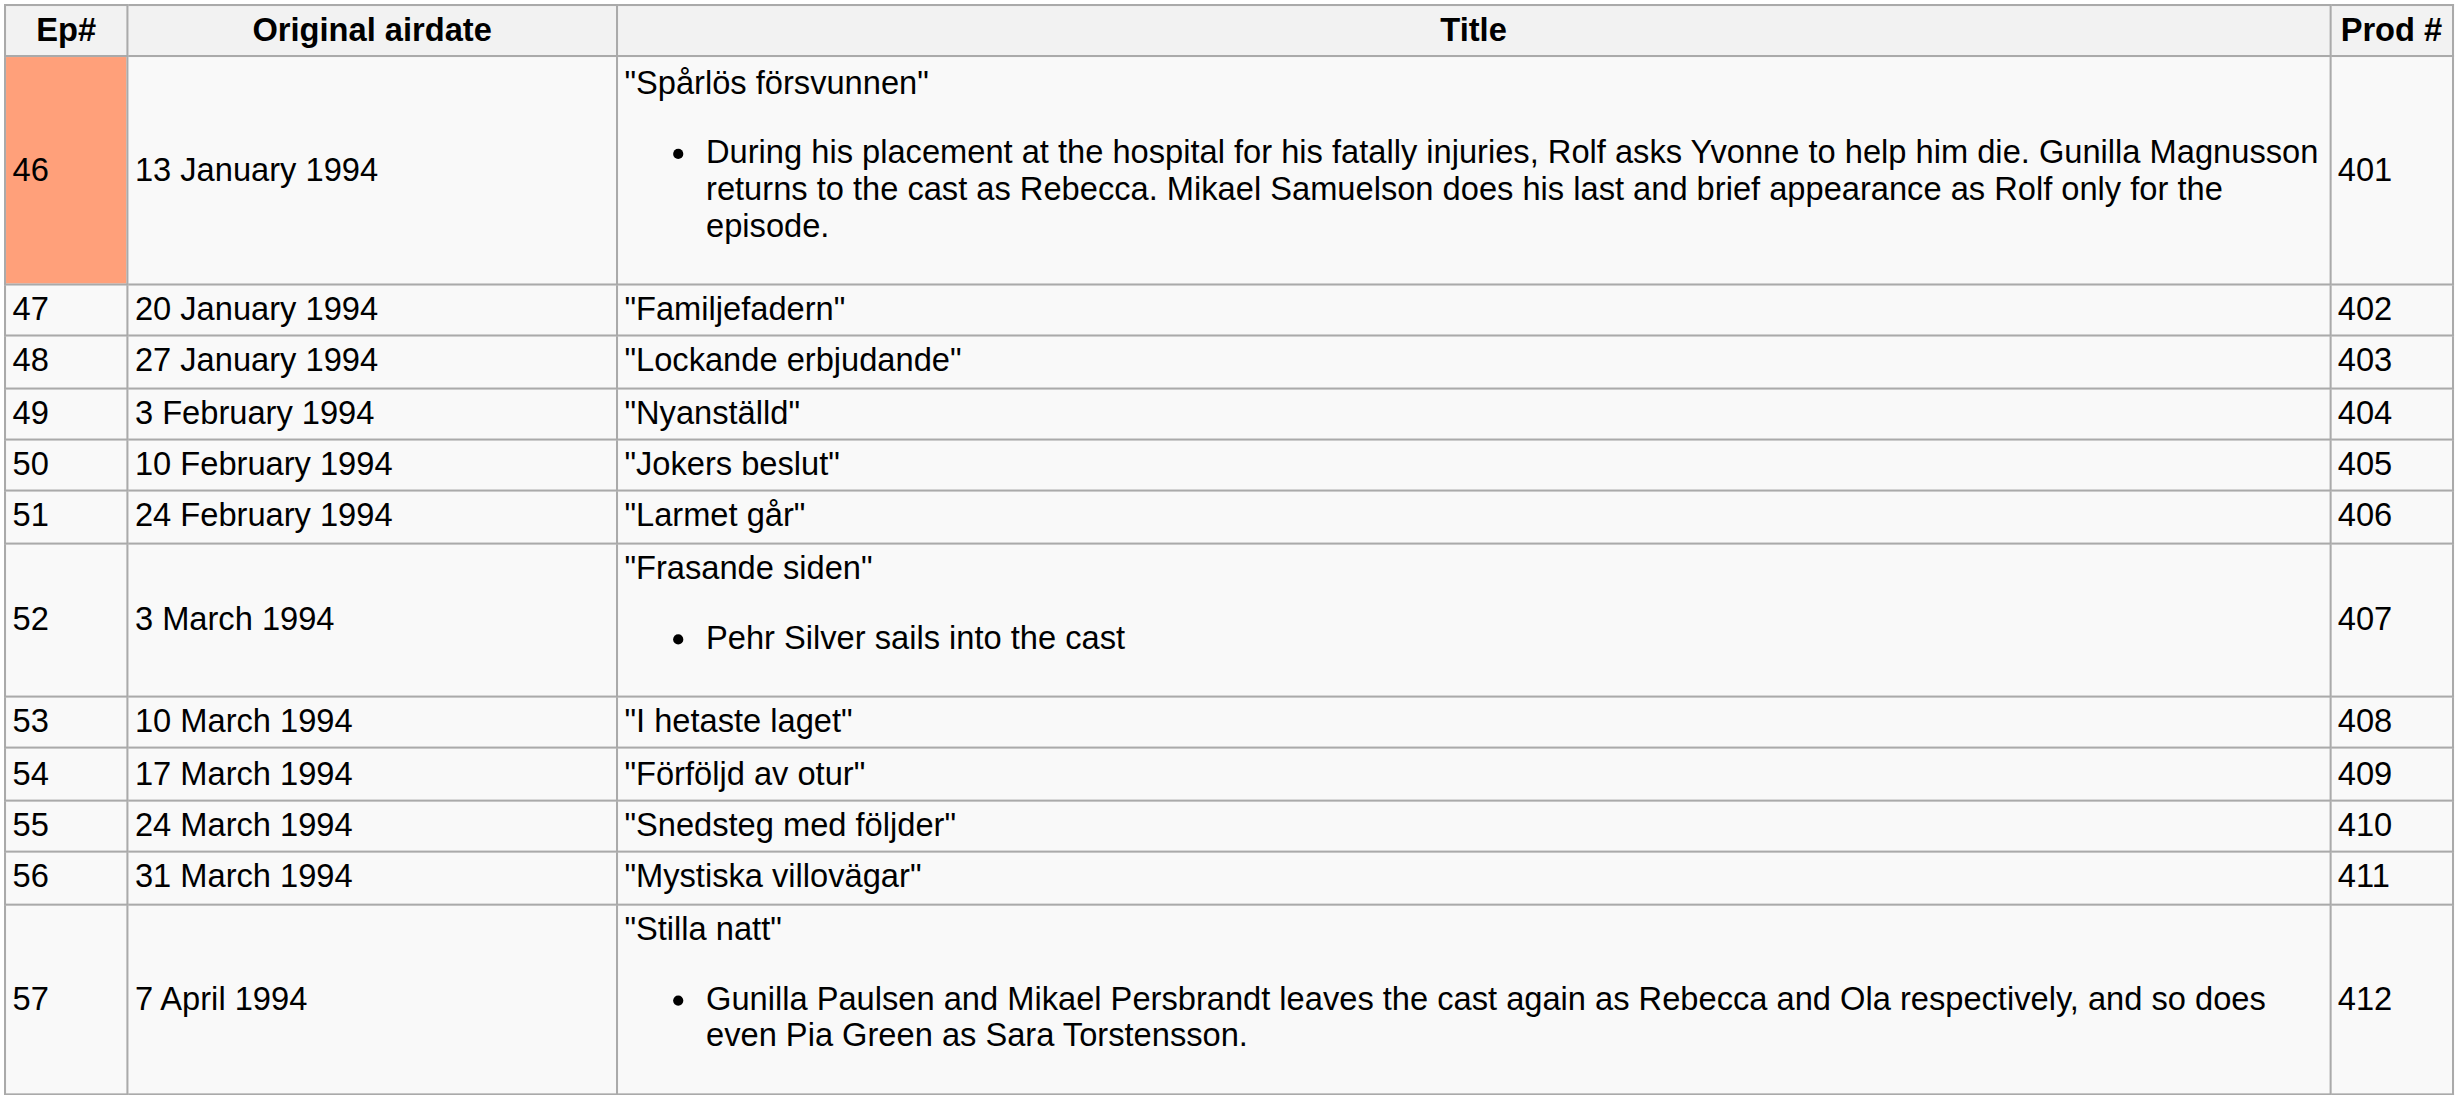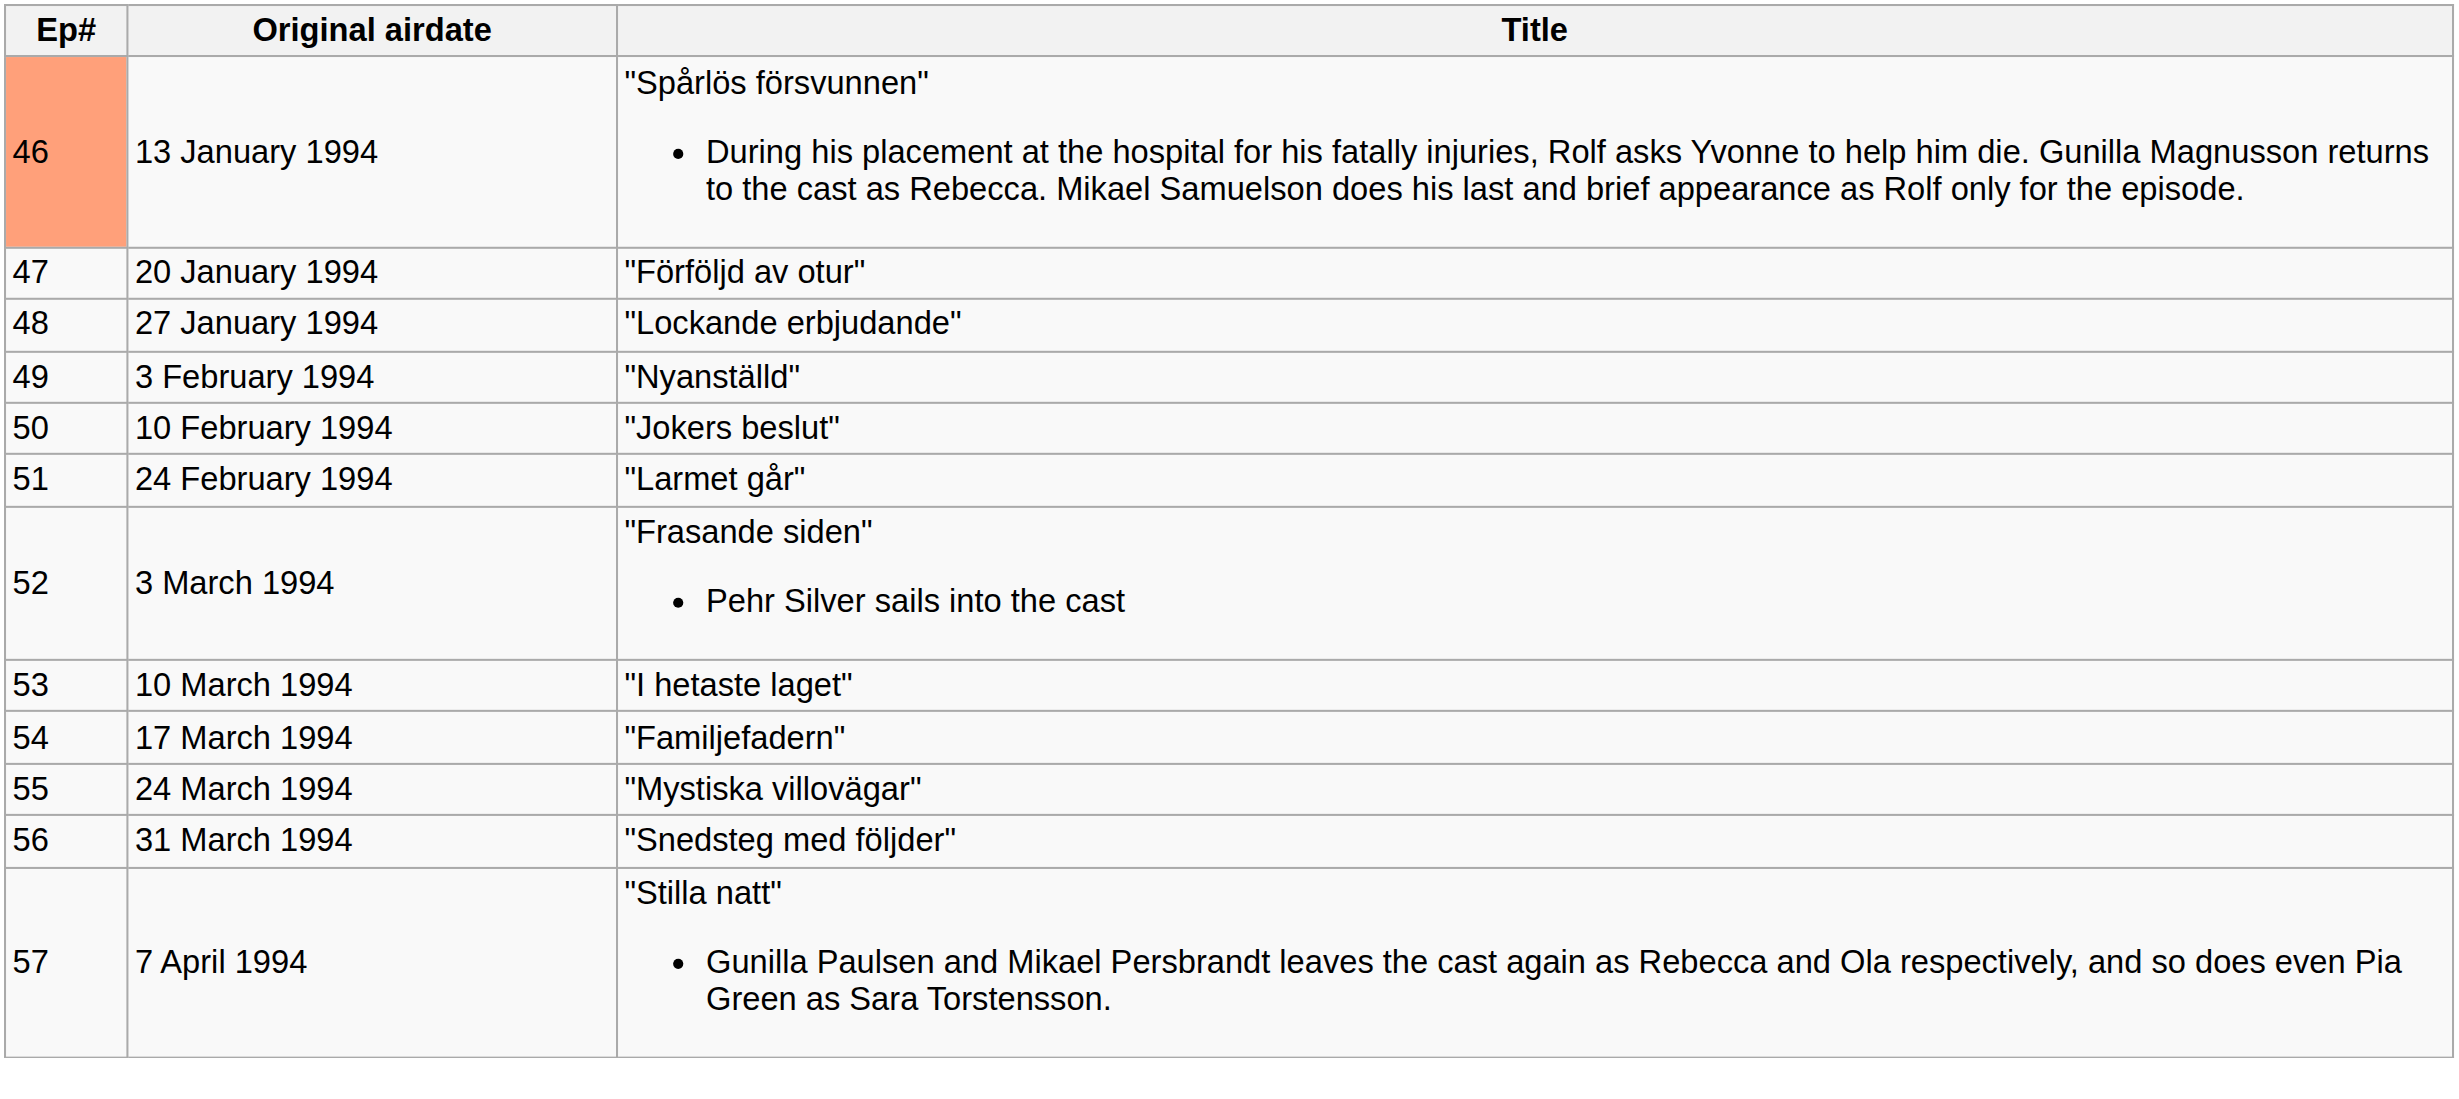- column: Prod # | 401 | 402 | 403 | 404 | 405 | 406 | 407 | 408 | 409 | 410 | 411 | 412
20 January 1994 | Title: "Familjefadern" -> "Förföljd av otur"
17 March 1994 | Title: "Förföljd av otur" -> "Familjefadern"
24 March 1994 | Title: "Snedsteg med följder" -> "Mystiska villovägar"
31 March 1994 | Title: "Mystiska villovägar" -> "Snedsteg med följder"
